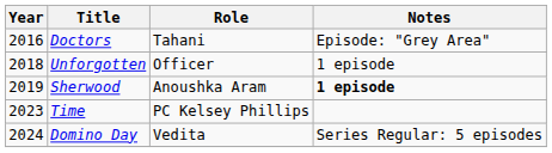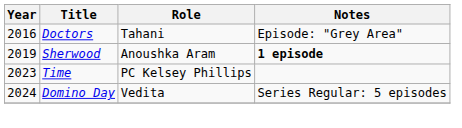- row: 2018 | Unforgotten | Officer | 1 episode
